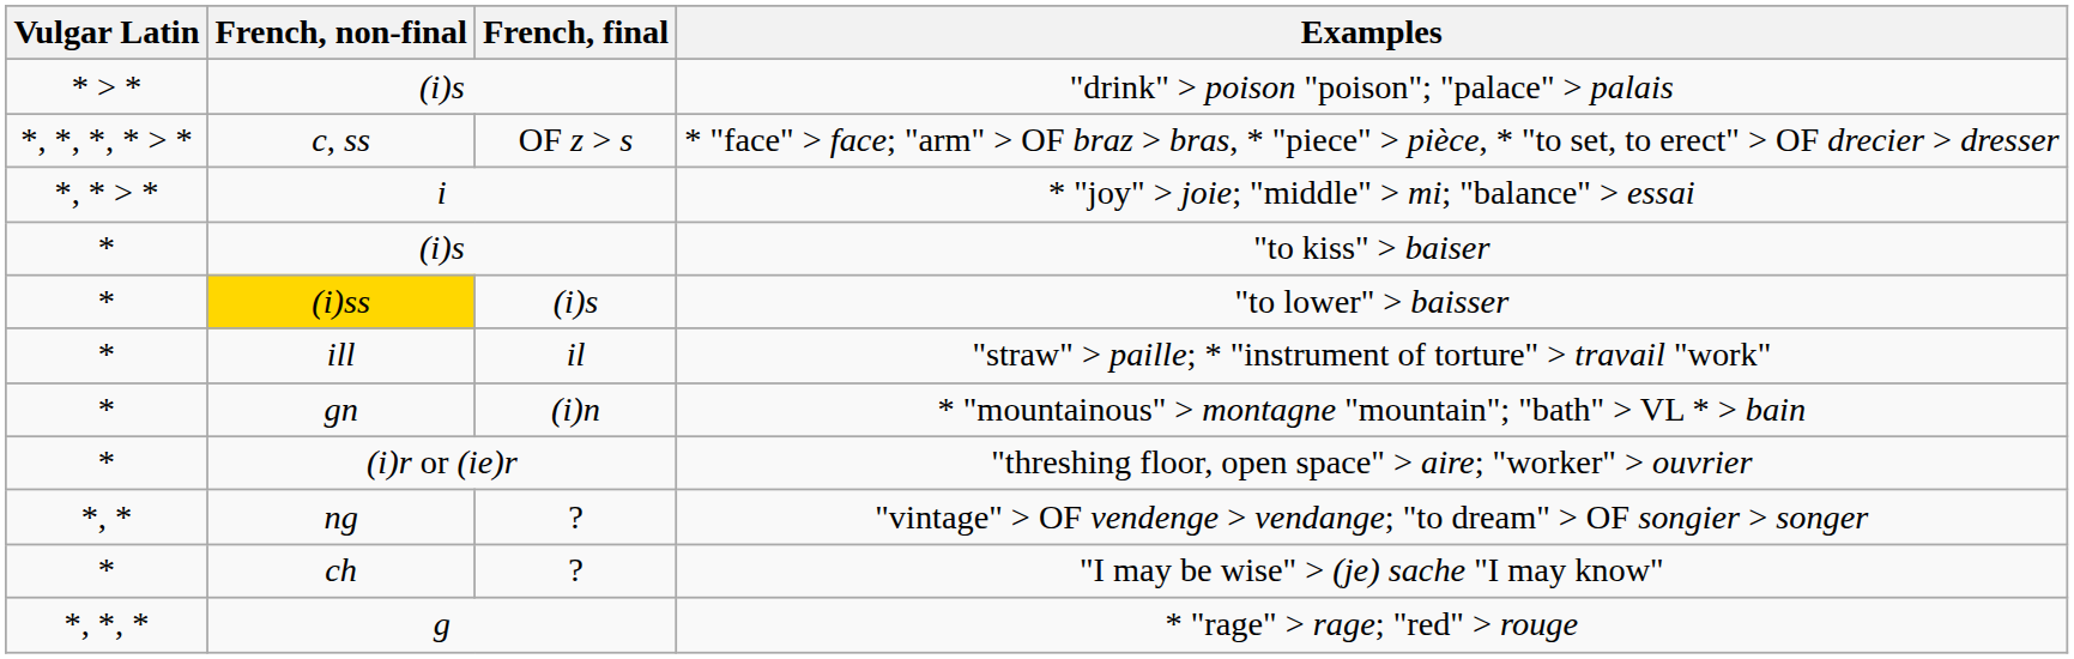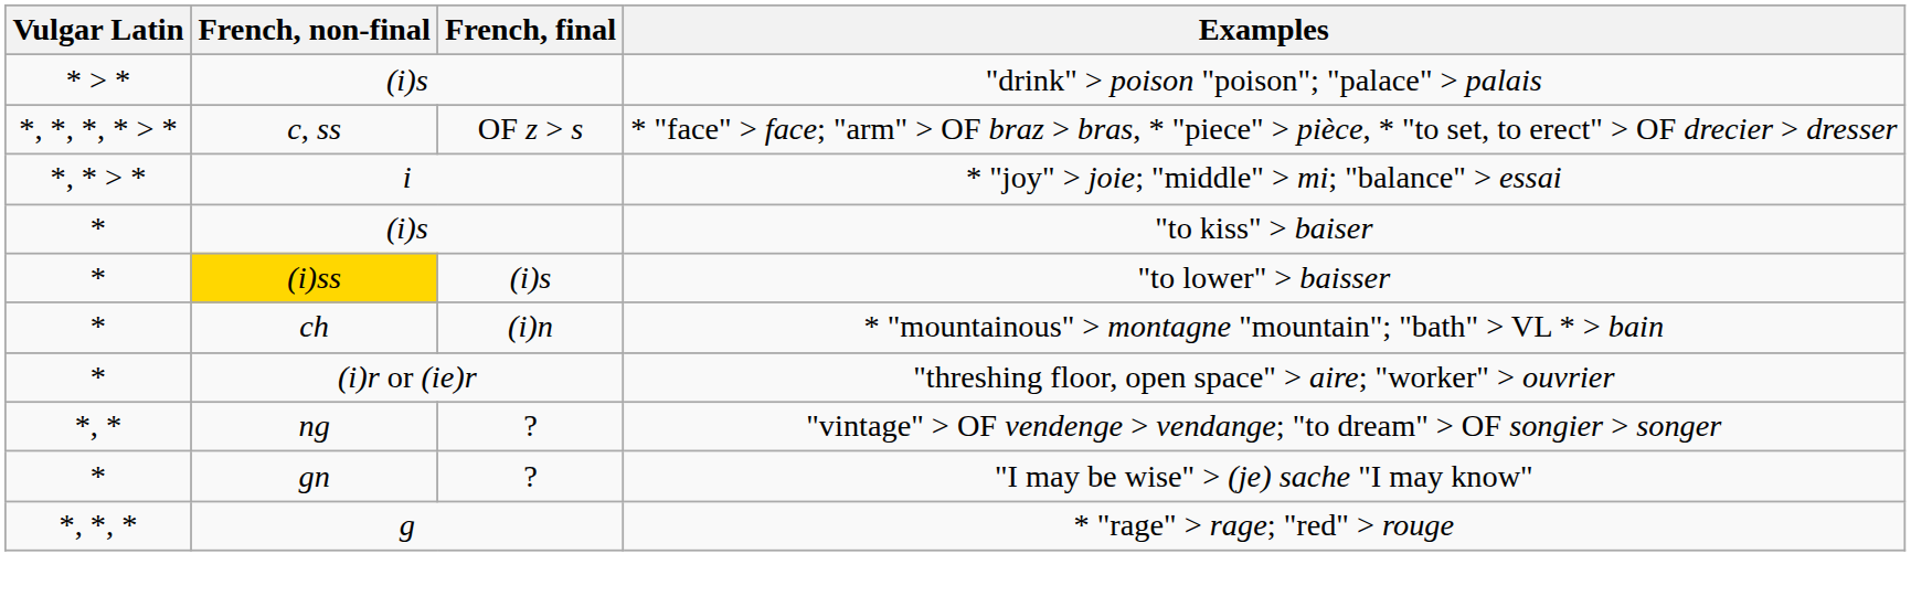- row: * | ill | il | "straw" > paille; * "instrument of torture" > travail "work"
* "mountainous" > montagne "mountain"; "bath" > VL * > bain | French, non-final: gn -> ch
"I may be wise" > (je) sache "I may know" | French, non-final: ch -> gn
